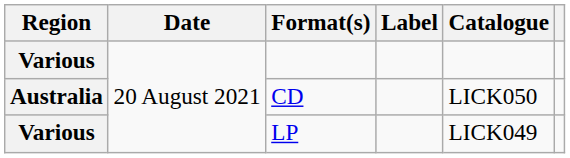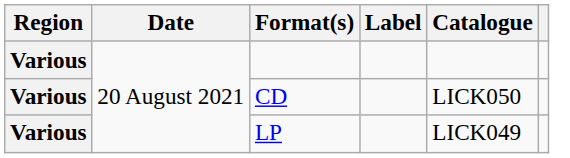CD | Region: Australia -> Various
